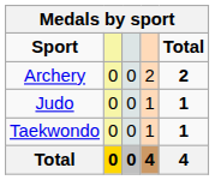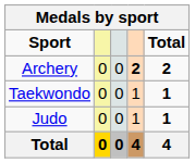Archery | column 4: normal -> bold
rows swapped: Judo <-> Taekwondo
